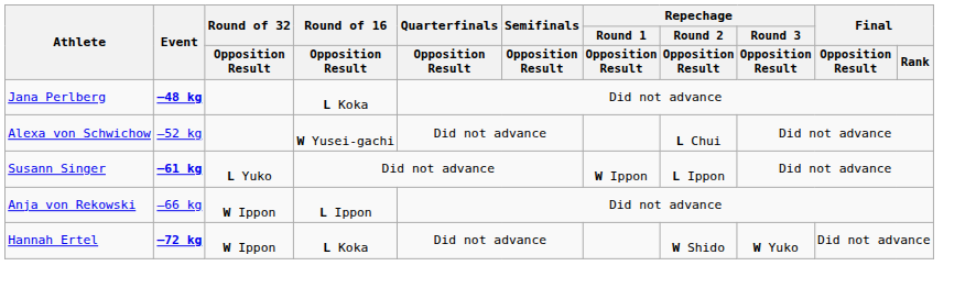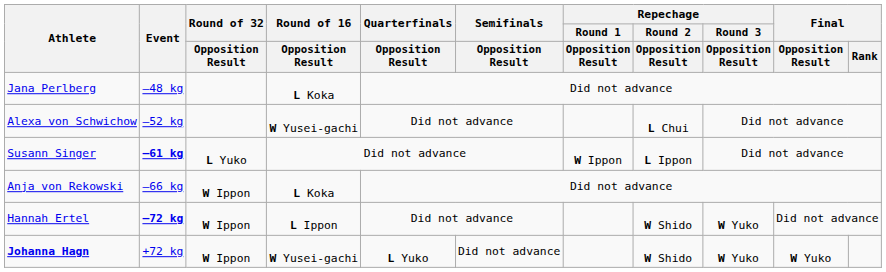Jana Perlberg | Event: bold -> normal
Anja von Rekowski | Round of 16 / Opposition Result: L Ippon -> L Koka
Hannah Ertel | Round of 16 / Opposition Result: L Koka -> L Ippon
+ row: Johanna Hagn | +72 kg | W Ippon | W Yusei-gachi | L Yuko | Did not advance | W Shido | W Yuko | W Yuko
